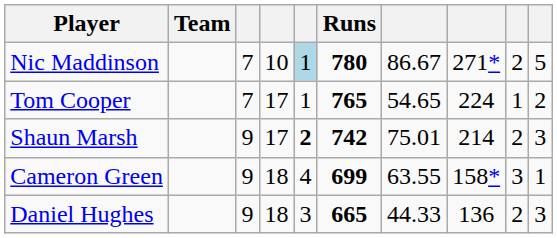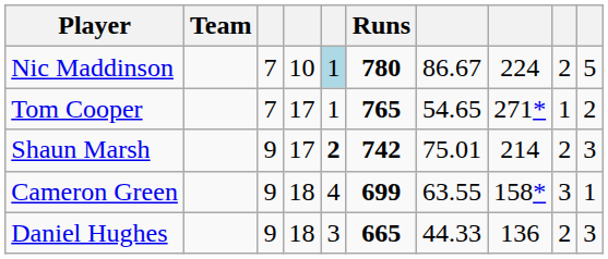Nic Maddinson | column 8: 271* -> 224
Tom Cooper | column 8: 224 -> 271*
